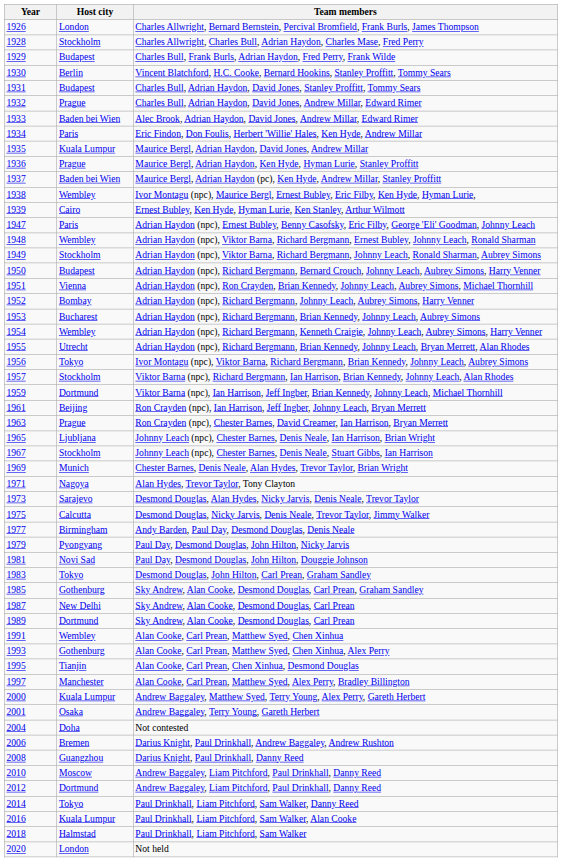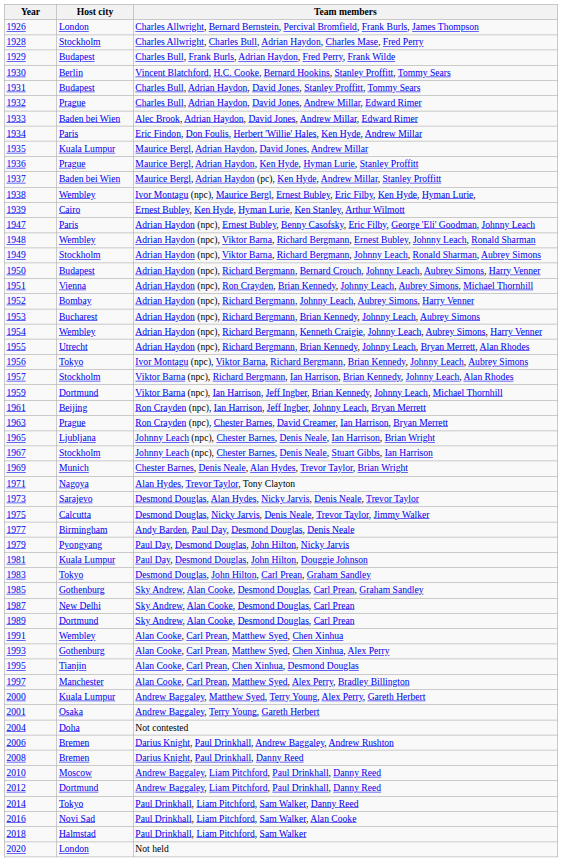Paul Day, Desmond Douglas, John Hilton, Douggie Johnson | Host city: Novi Sad -> Kuala Lumpur
Darius Knight, Paul Drinkhall, Danny Reed | Host city: Guangzhou -> Bremen
Paul Drinkhall, Liam Pitchford, Sam Walker, Alan Cooke | Host city: Kuala Lumpur -> Novi Sad
